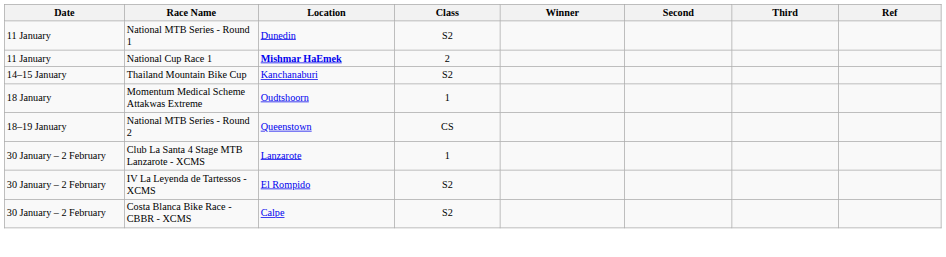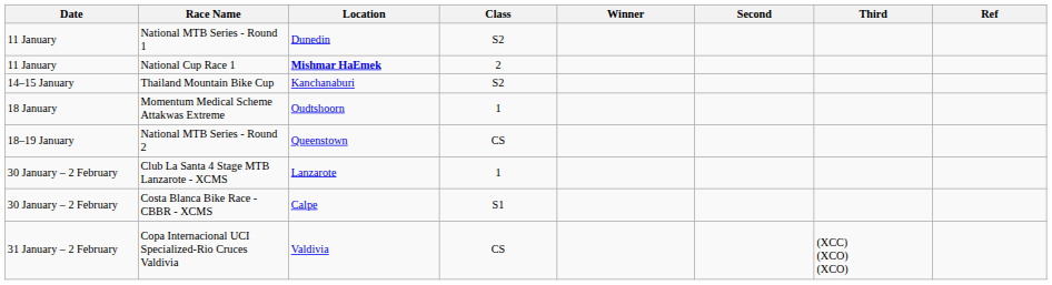- row: 30 January – 2 February | IV La Leyenda de Tartessos - XCMS | El Rompido | S2
Costa Blanca Bike Race - CBBR - XCMS | Class: S2 -> S1
+ row: 31 January – 2 February | Copa Internacional UCI Specialized-Rio Cruces Valdivia | Valdivia | CS | (XCC) (XCO) (XCO)
